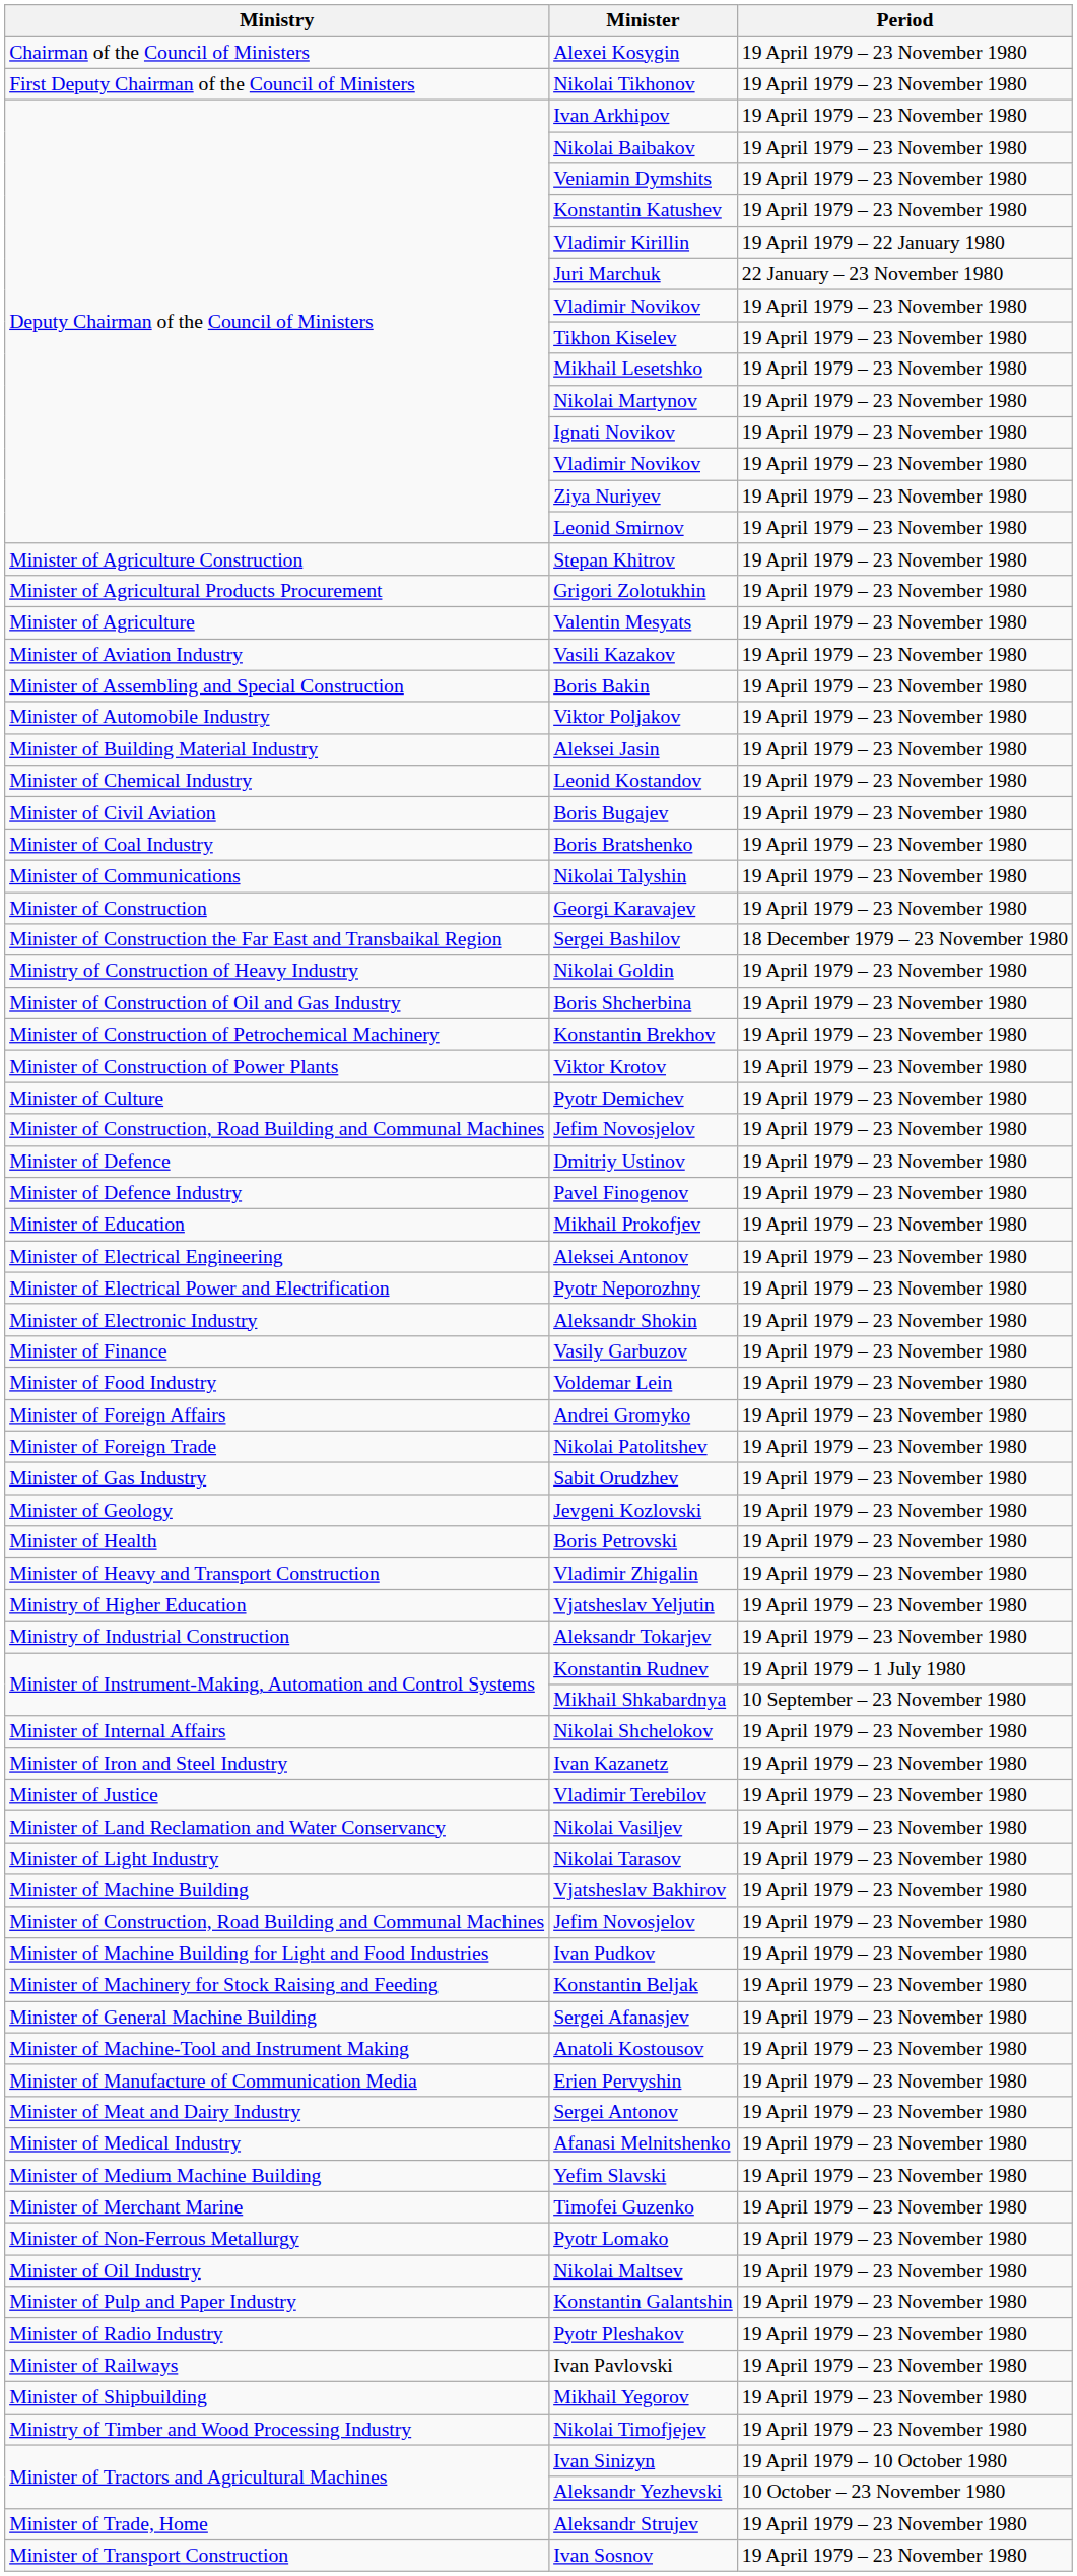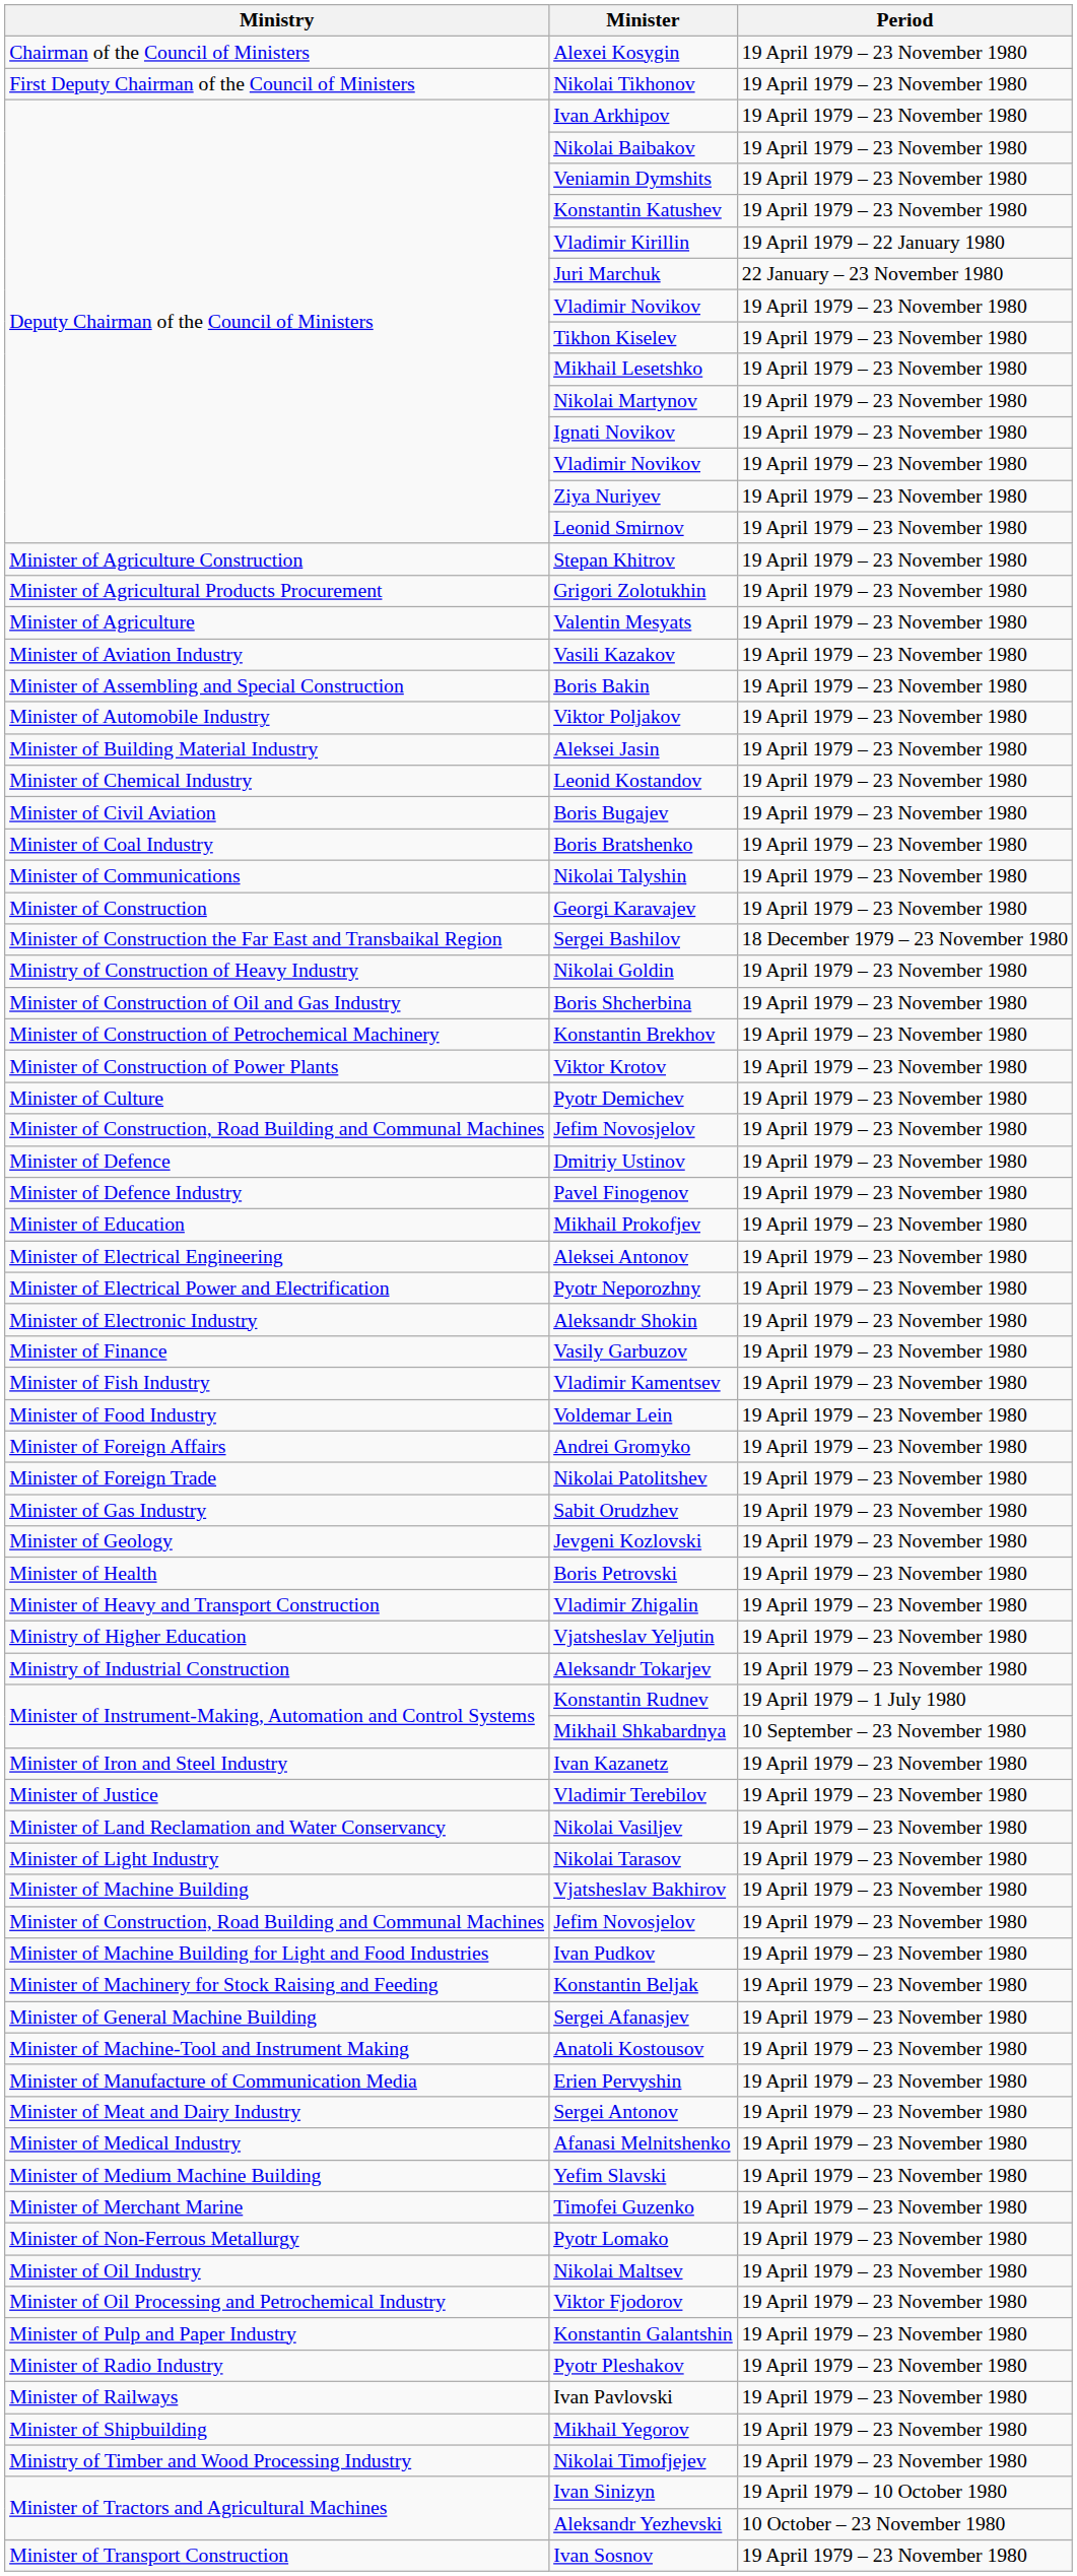+ row: Minister of Fish Industry | Vladimir Kamentsev | 19 April 1979 – 23 November 1980
- row: Minister of Internal Affairs | Nikolai Shchelokov | 19 April 1979 – 23 November 1980
+ row: Minister of Oil Processing and Petrochemical Industry | Viktor Fjodorov | 19 April 1979 – 23 November 1980
- row: Minister of Trade, Home | Aleksandr Strujev | 19 April 1979 – 23 November 1980
